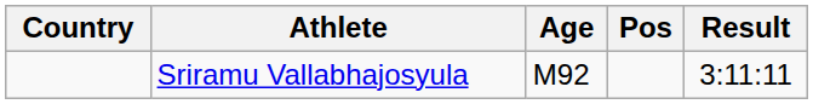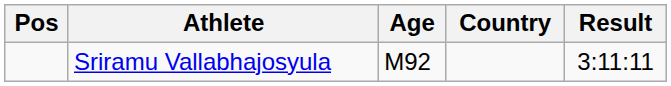columns swapped: Pos <-> Country
